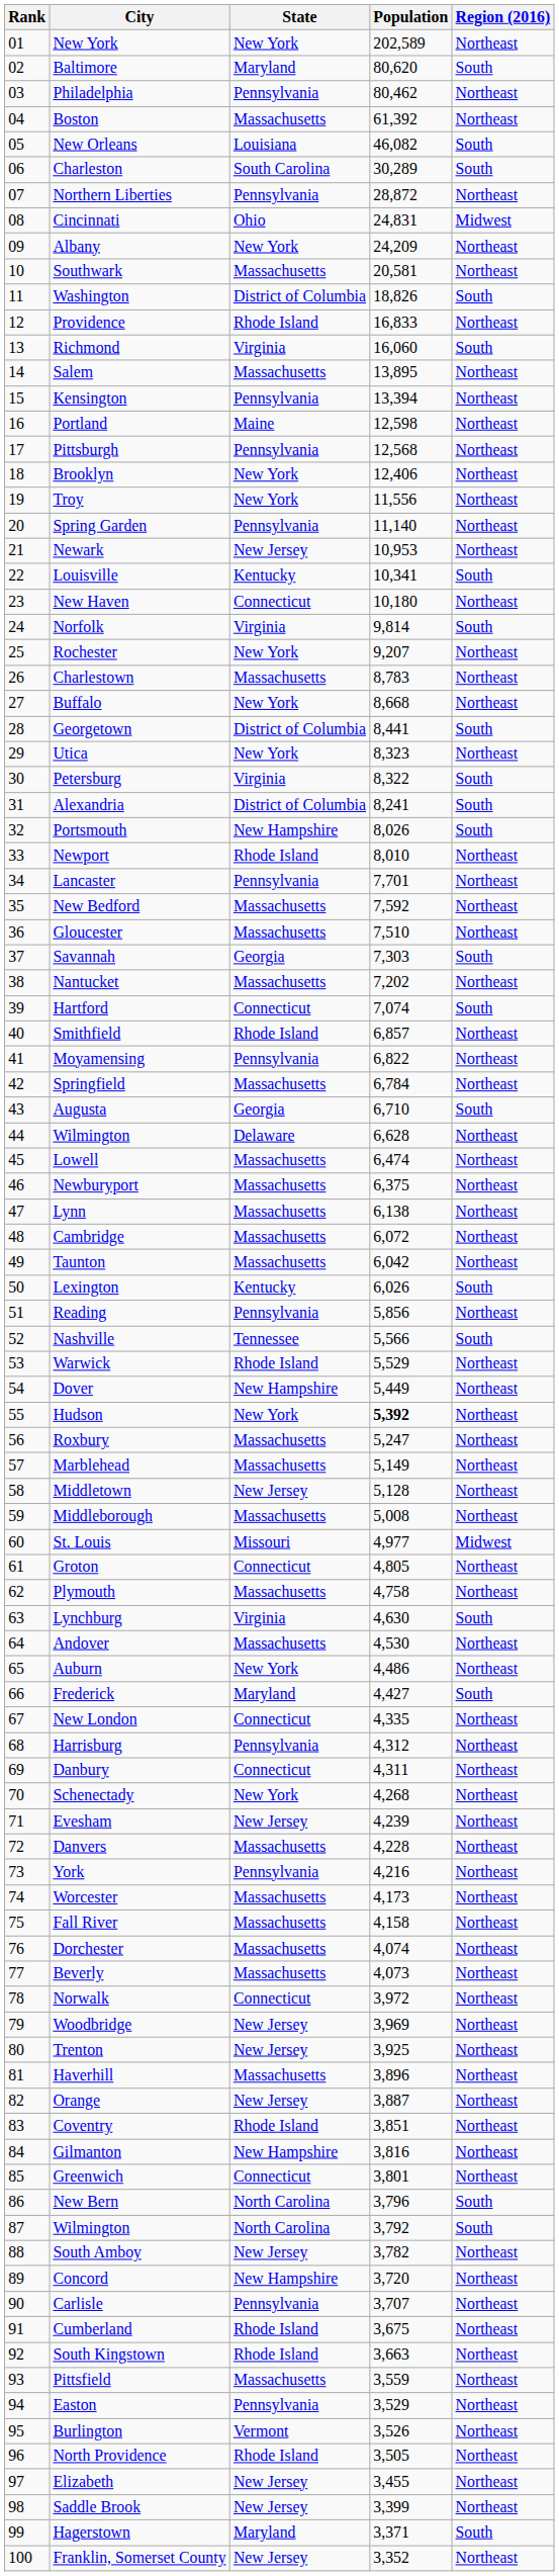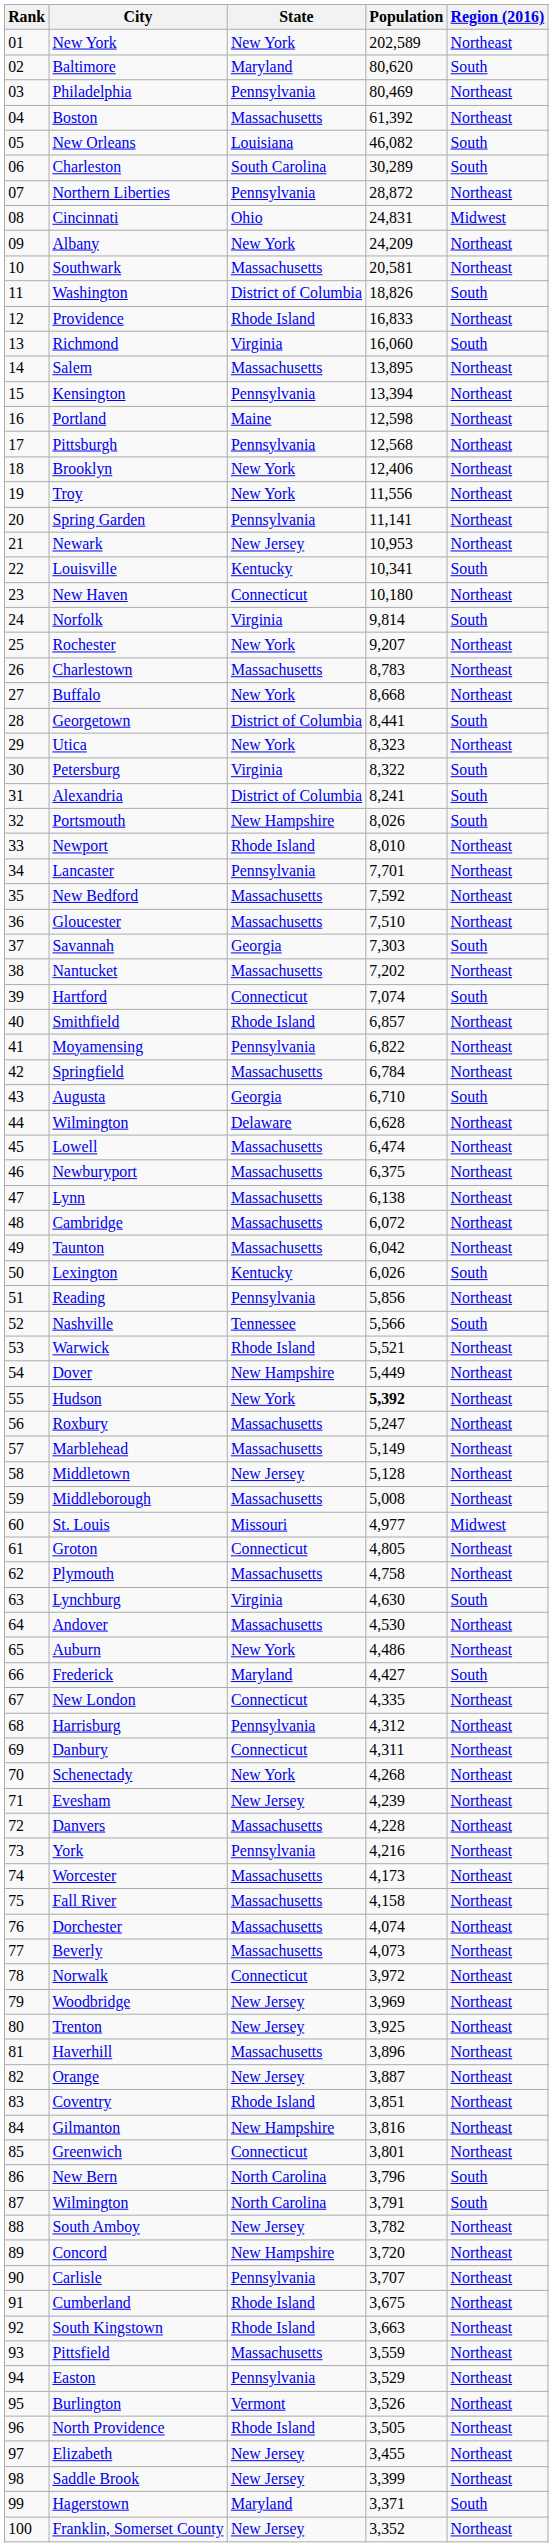Philadelphia | Population: 80,462 -> 80,469
Spring Garden | Population: 11,140 -> 11,141
Warwick | Population: 5,529 -> 5,521
87 / Wilmington | Population: 3,792 -> 3,791
